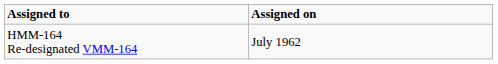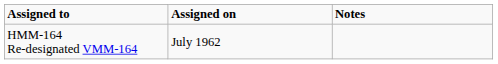+ column: Notes
